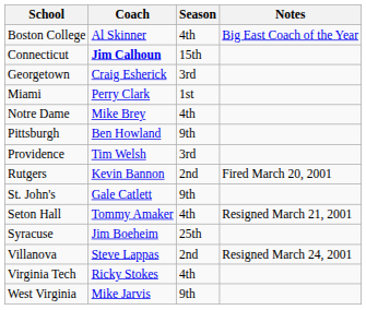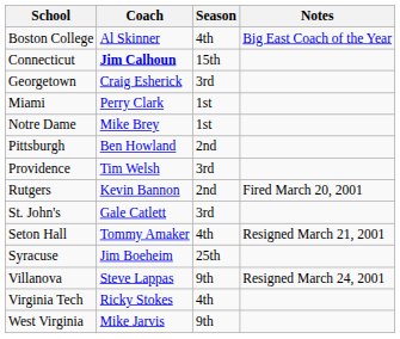Notre Dame | Season: 4th -> 1st
Pittsburgh | Season: 9th -> 2nd
St. John's | Season: 9th -> 3rd
Villanova | Season: 2nd -> 9th
